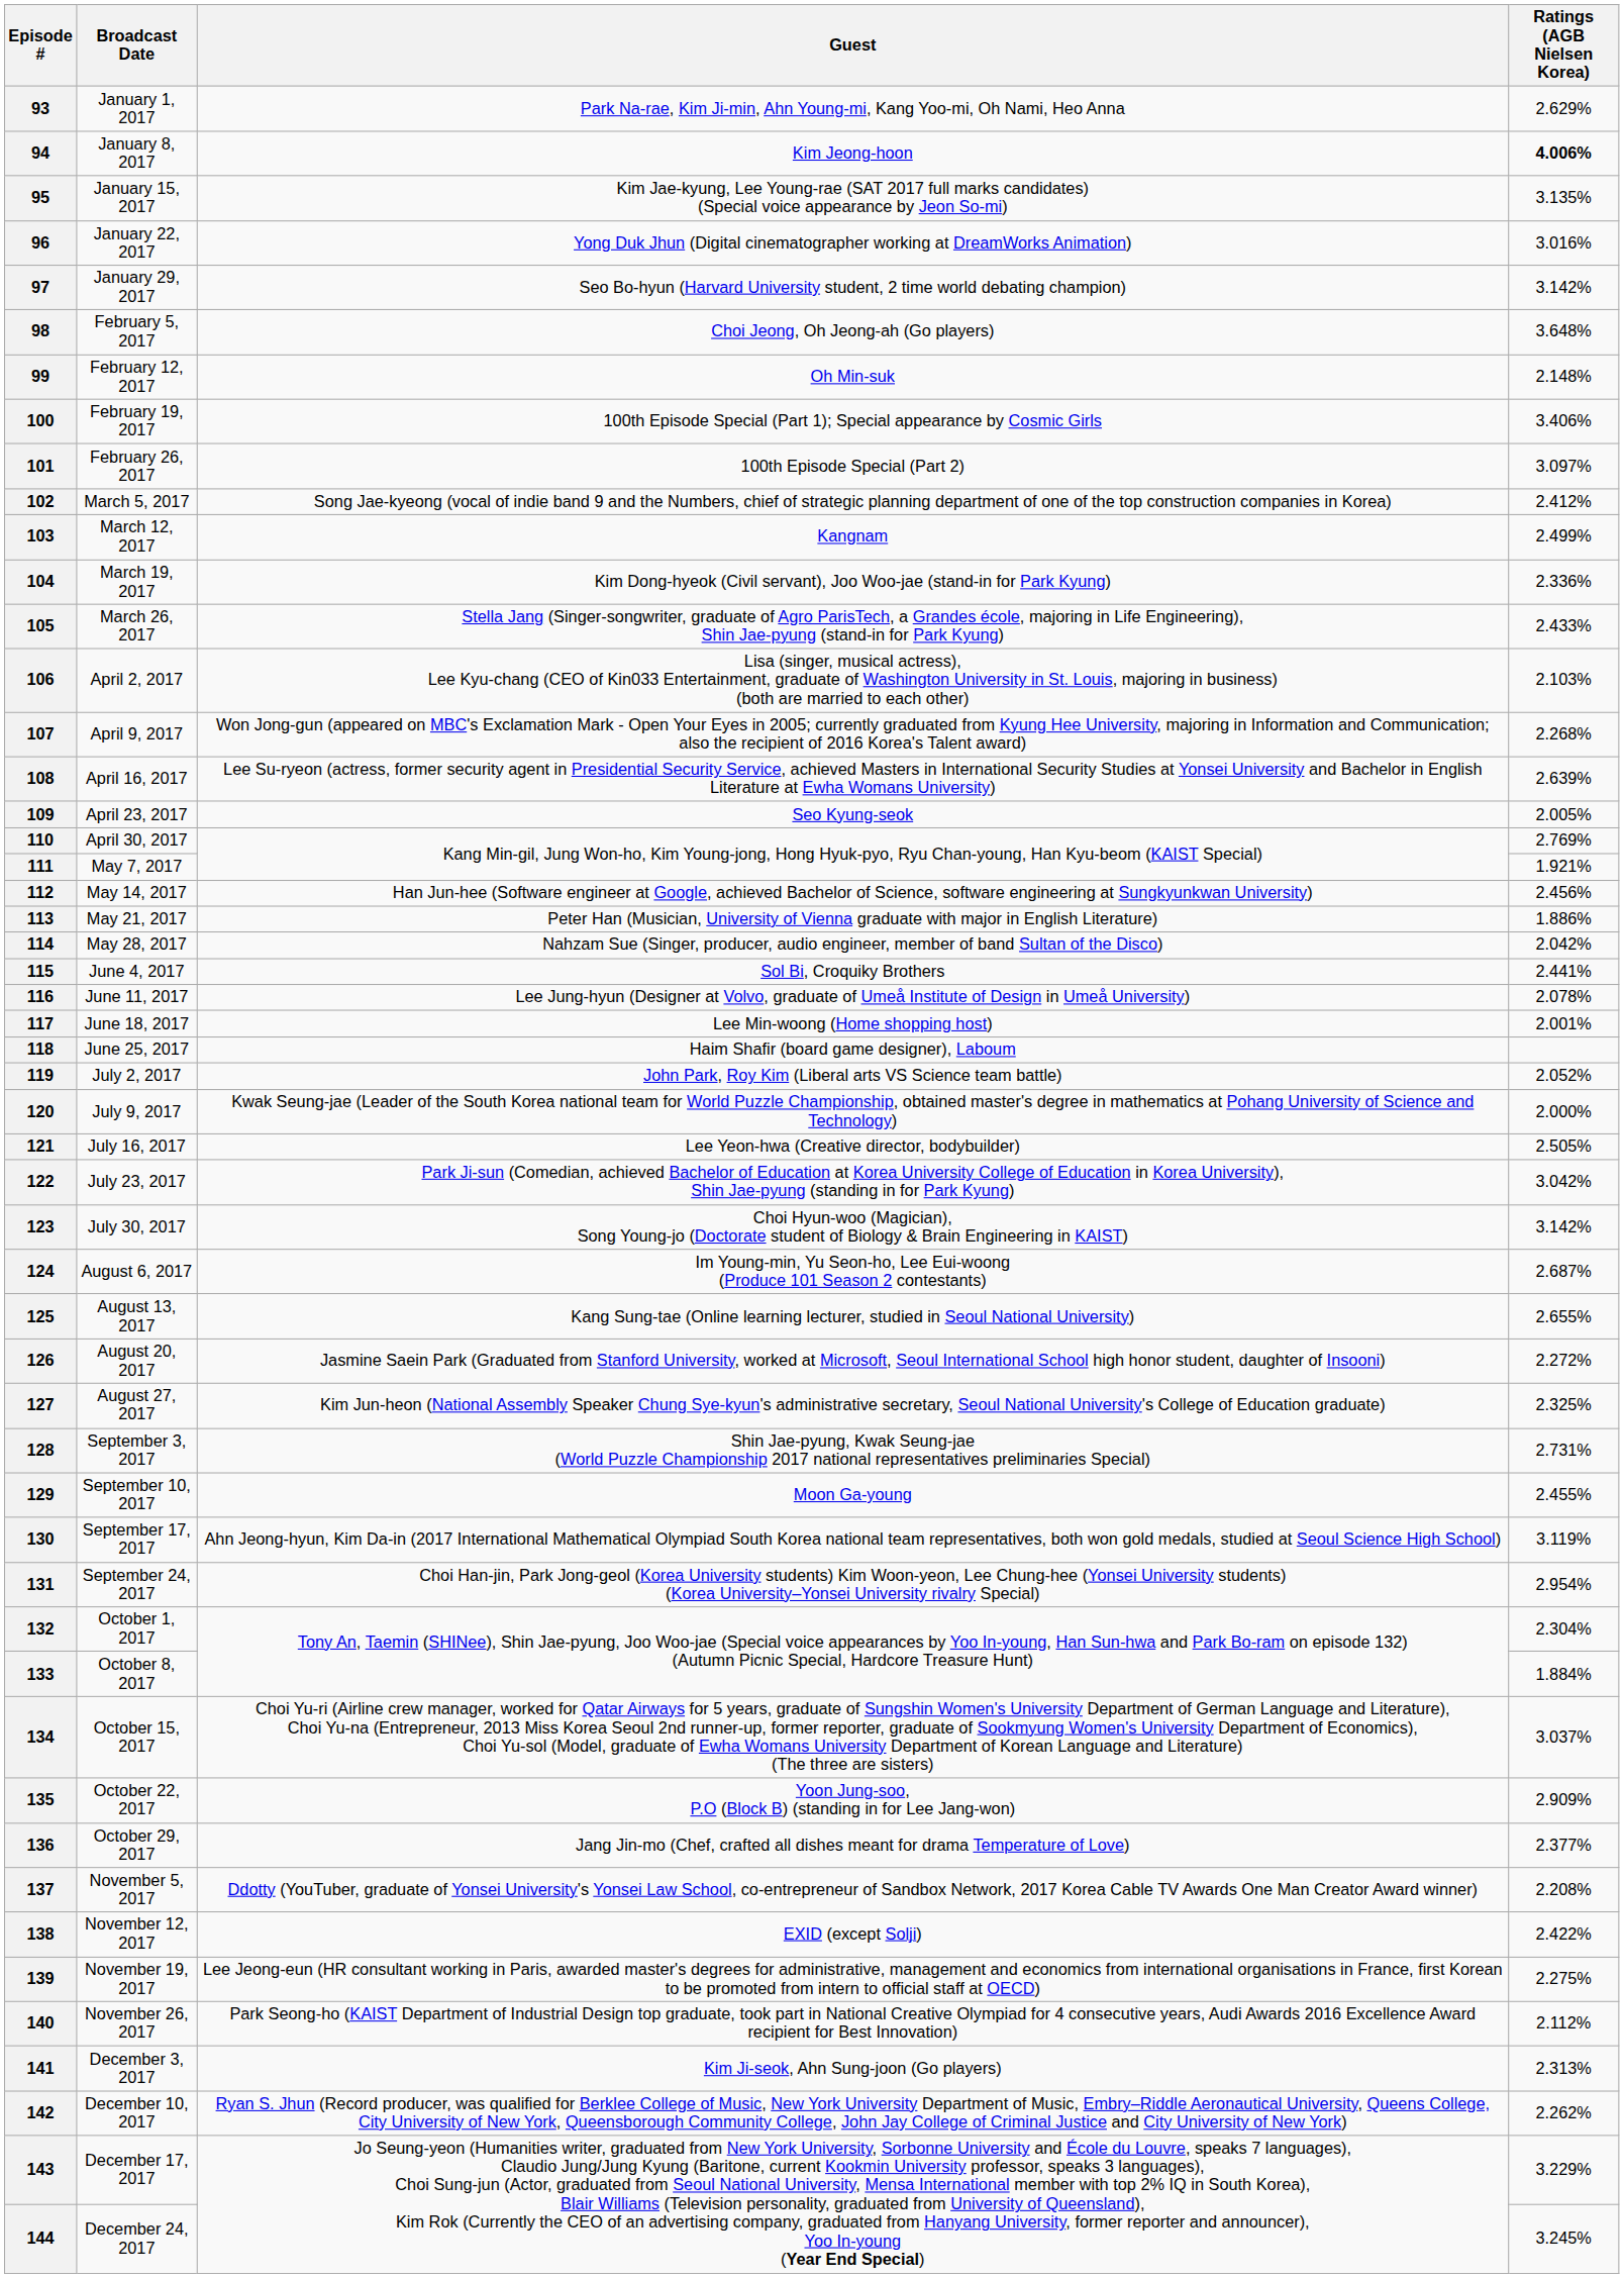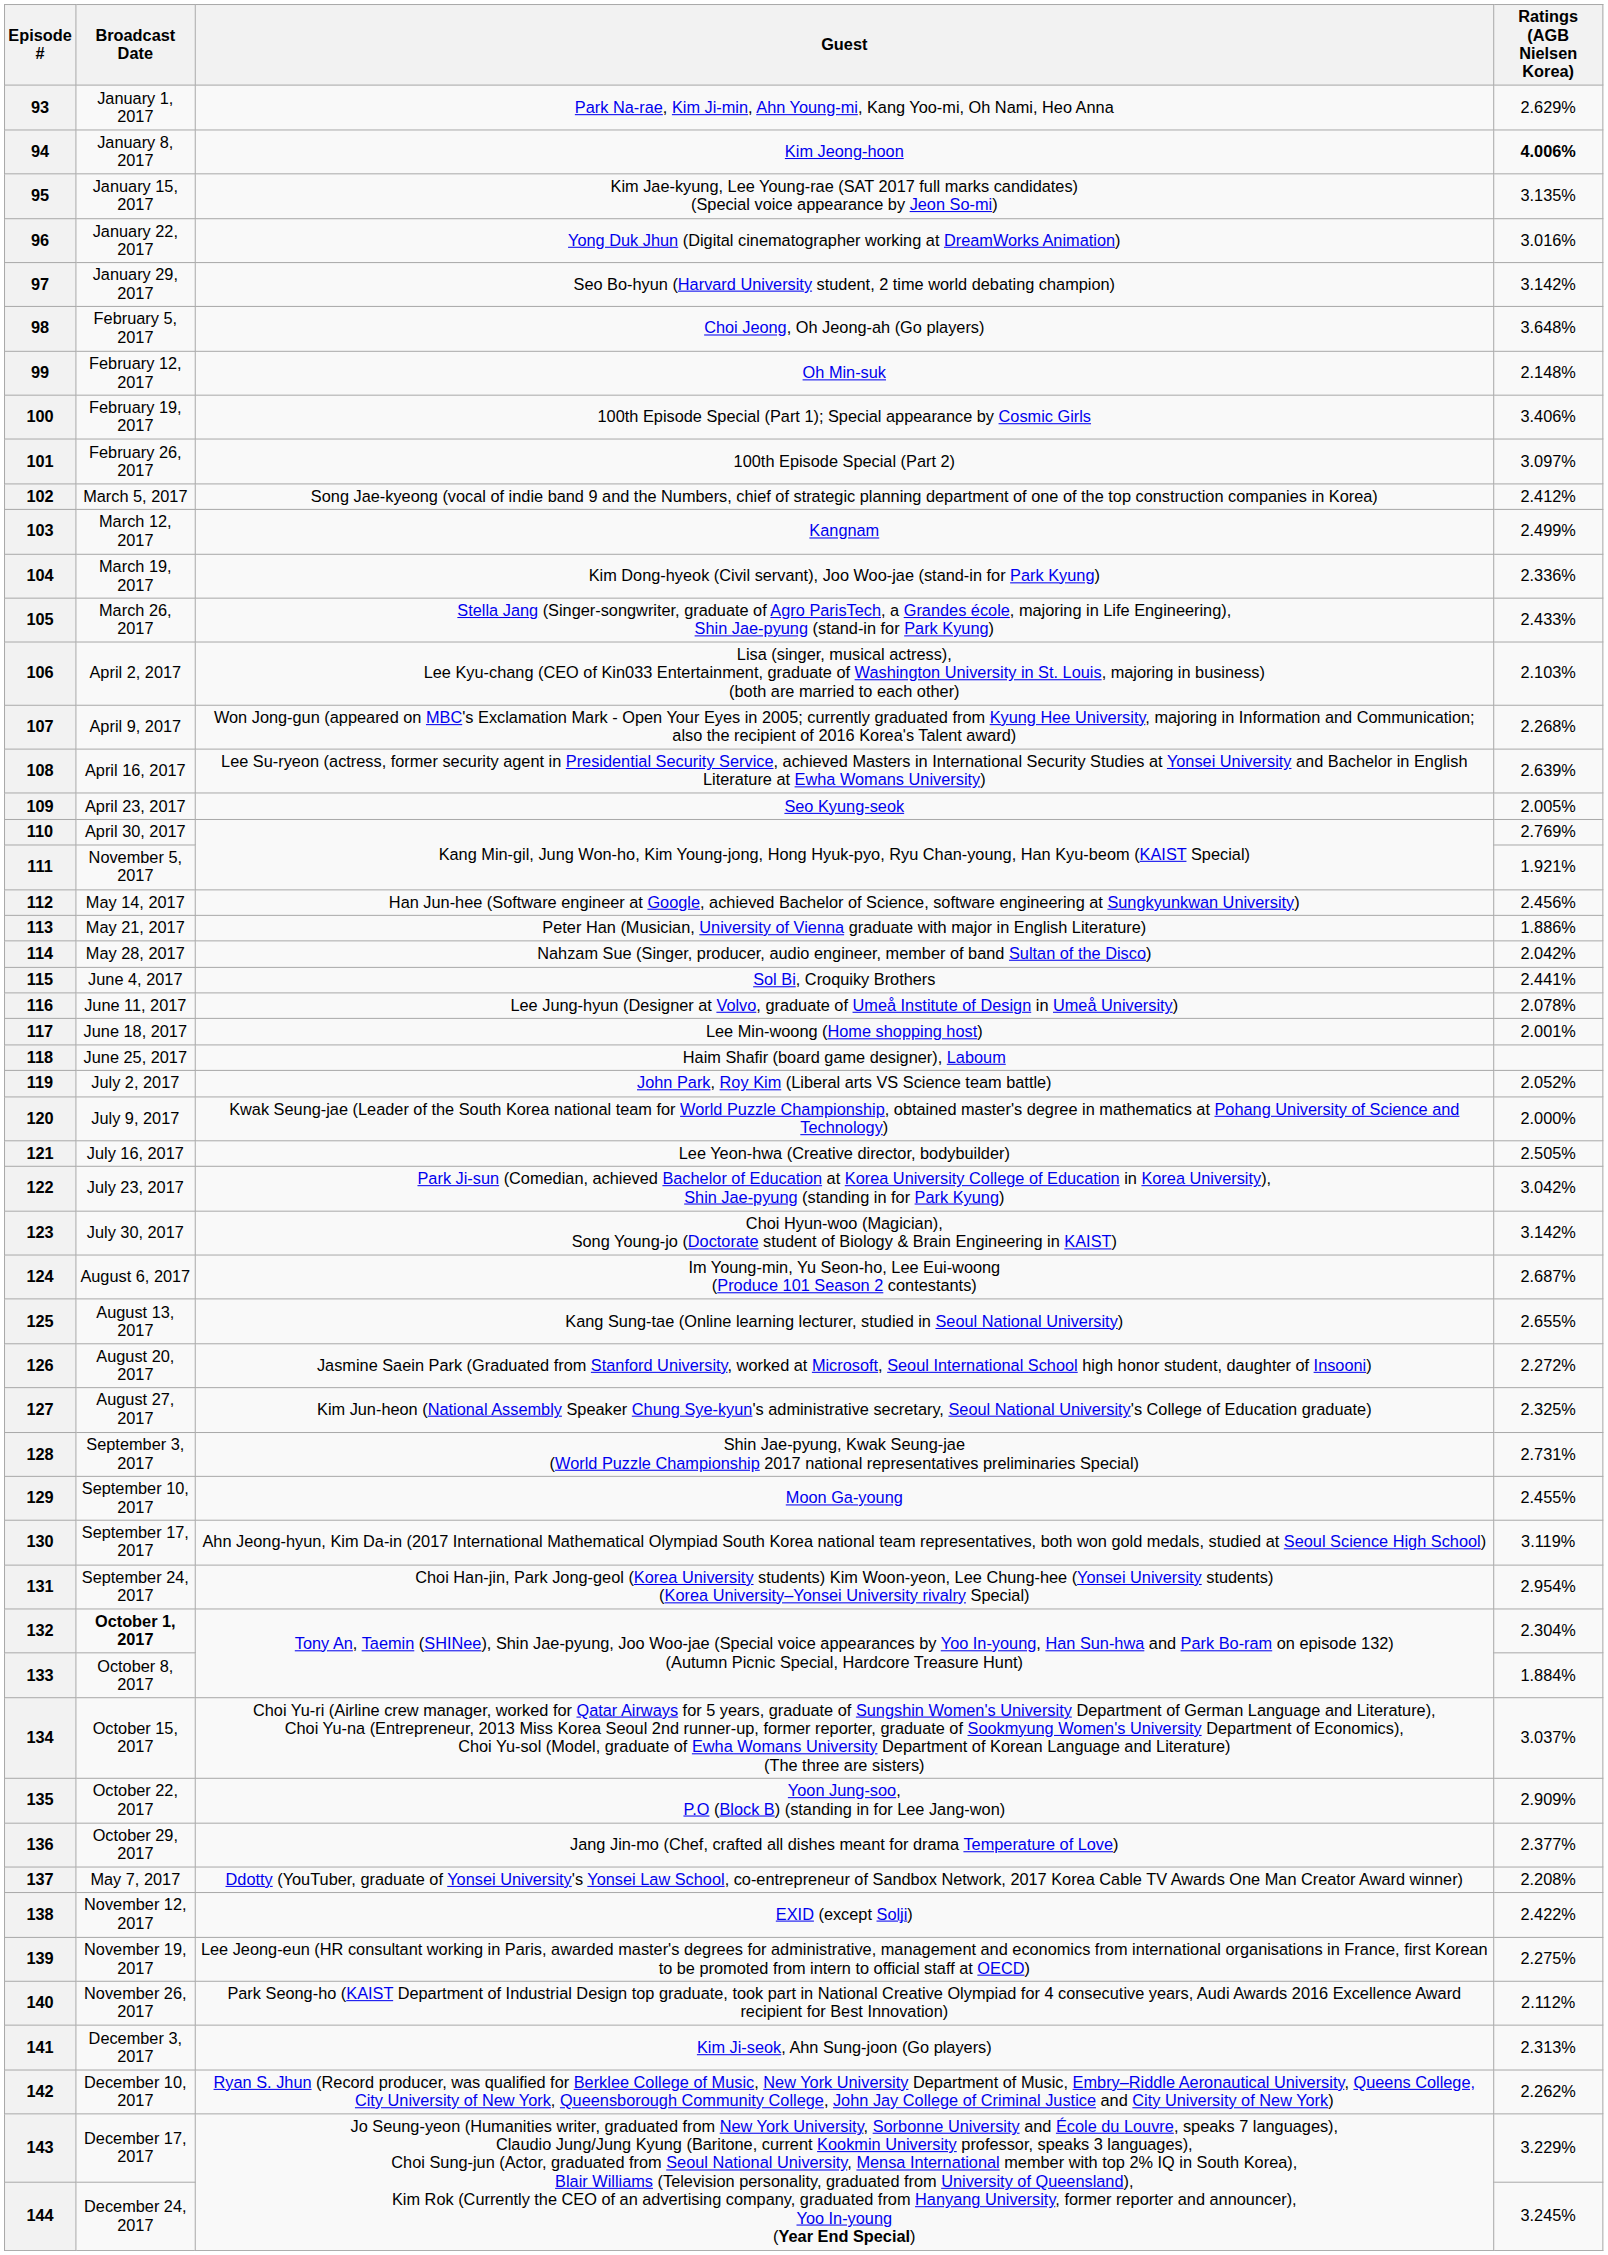111 | Broadcast Date: May 7, 2017 -> November 5, 2017
132 | Broadcast Date: normal -> bold
137 | Broadcast Date: November 5, 2017 -> May 7, 2017
